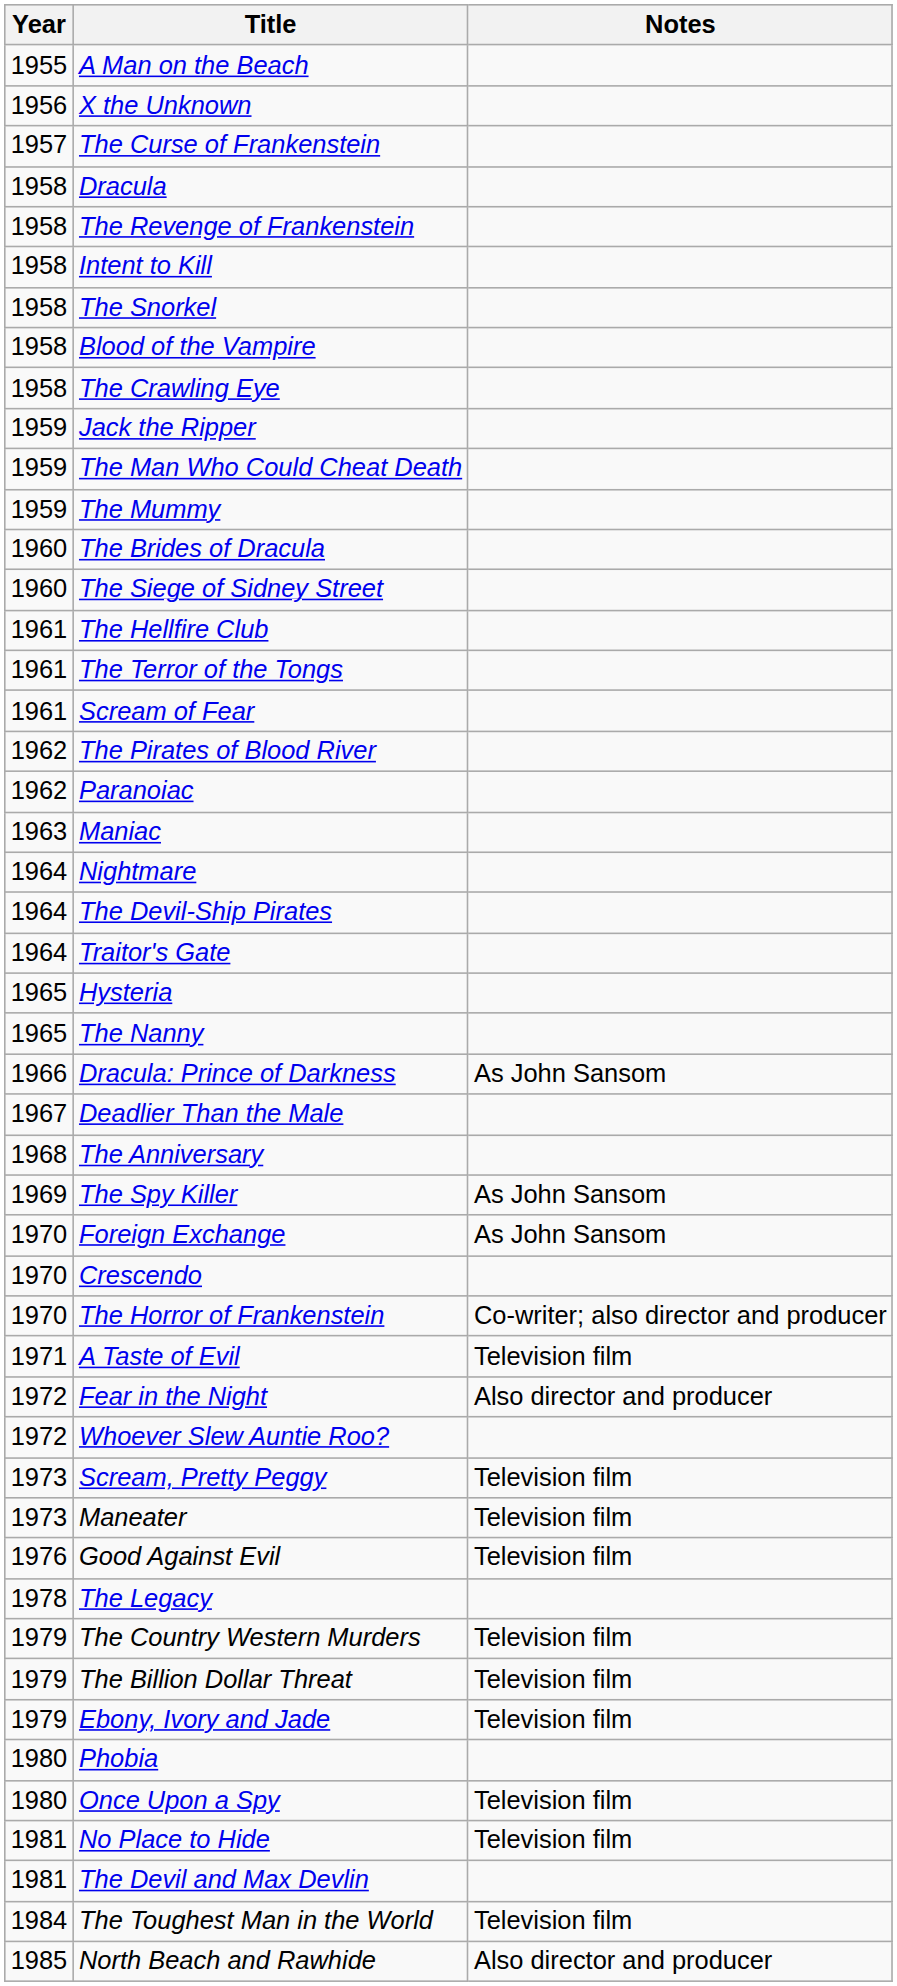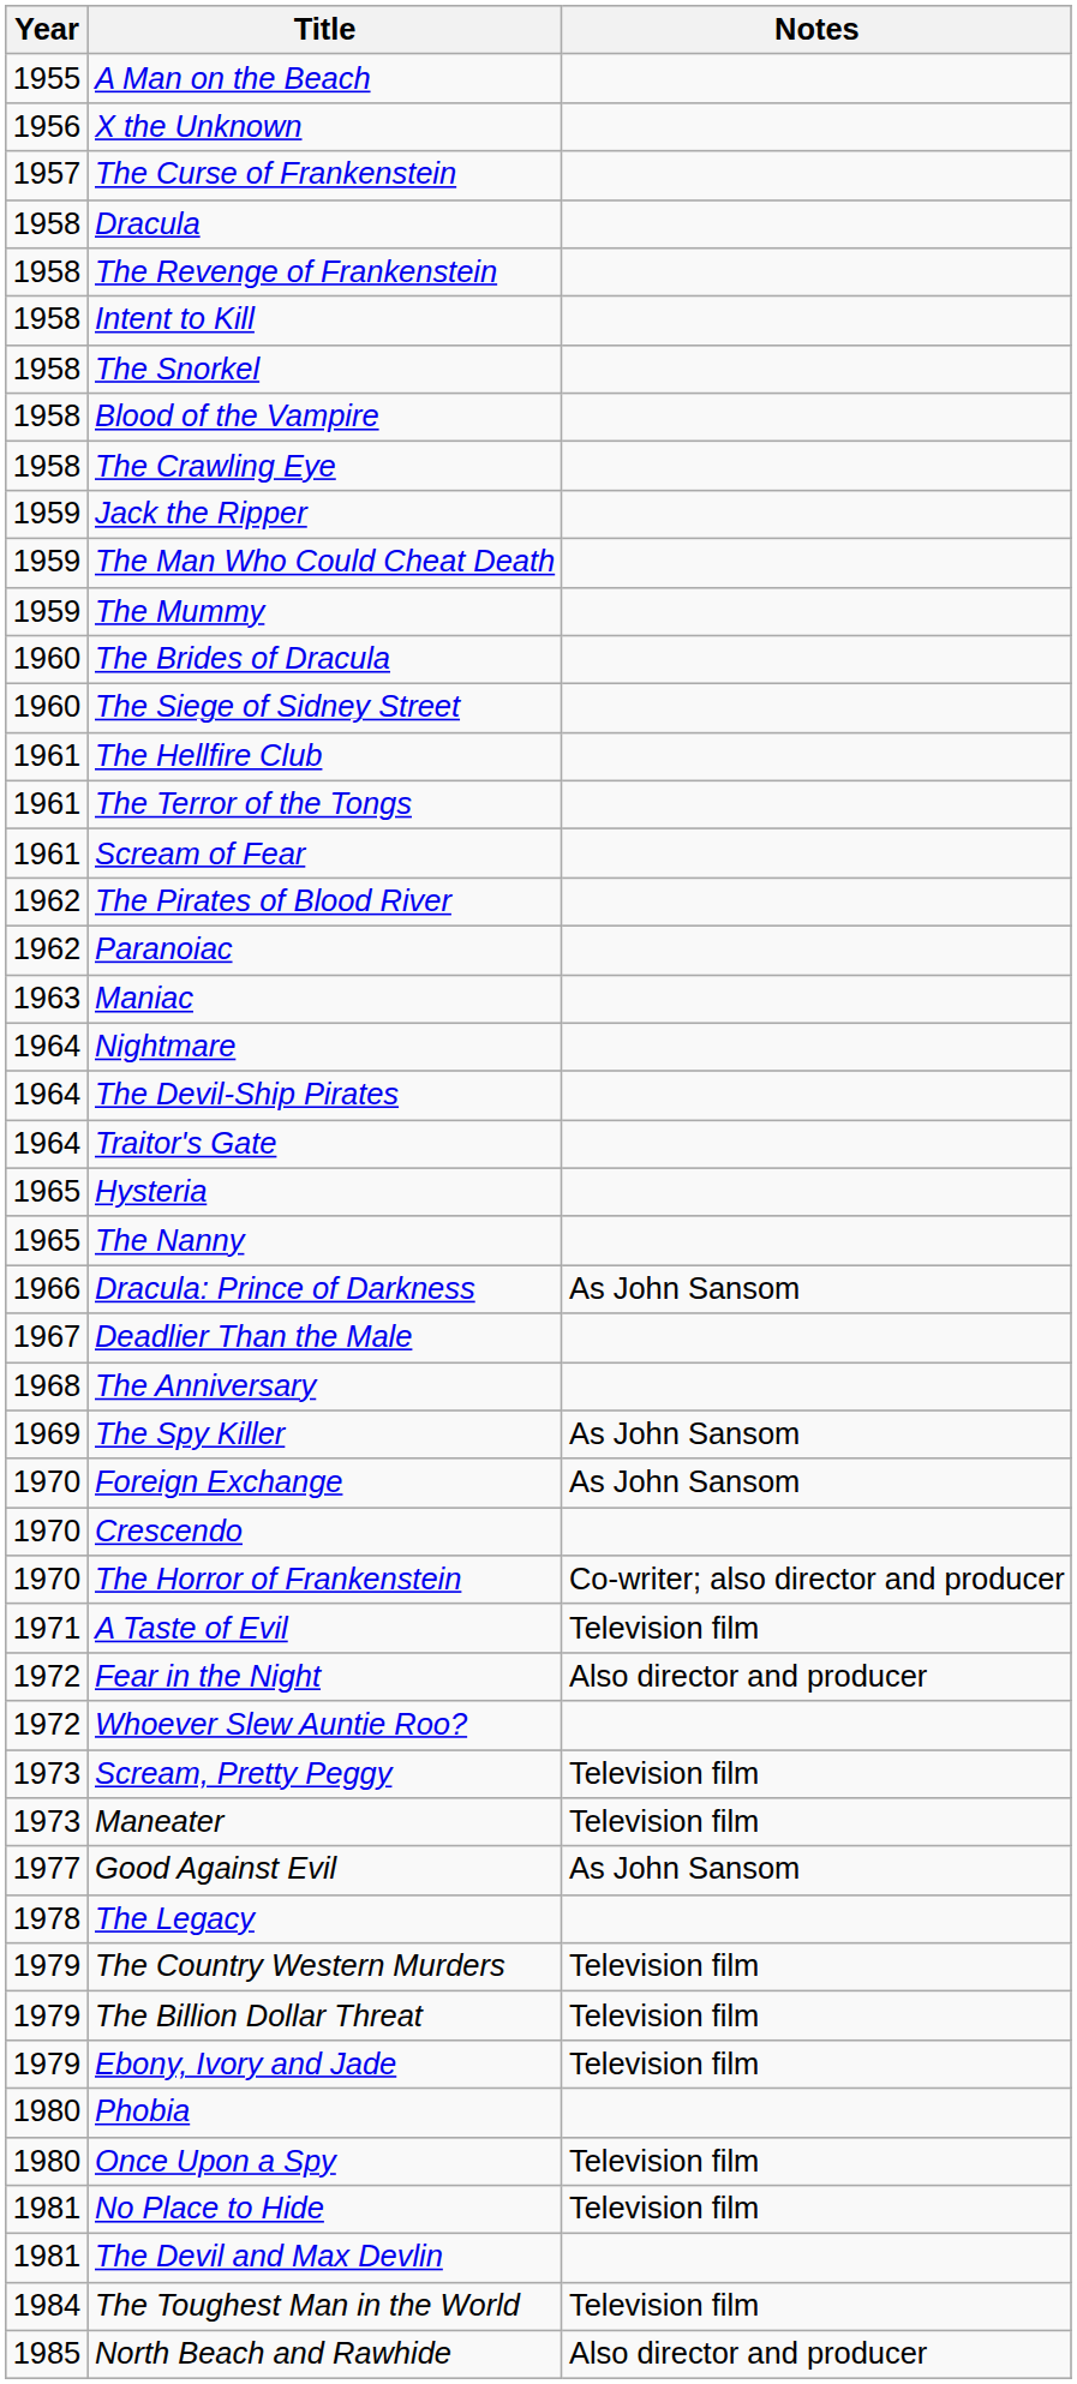Good Against Evil | Year: 1976 -> 1977
Good Against Evil | Notes: Television film -> As John Sansom
